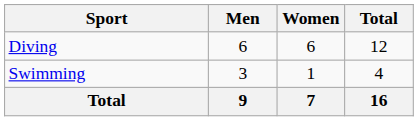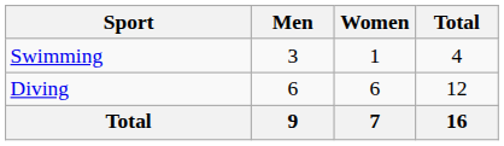rows swapped: Diving <-> Swimming
